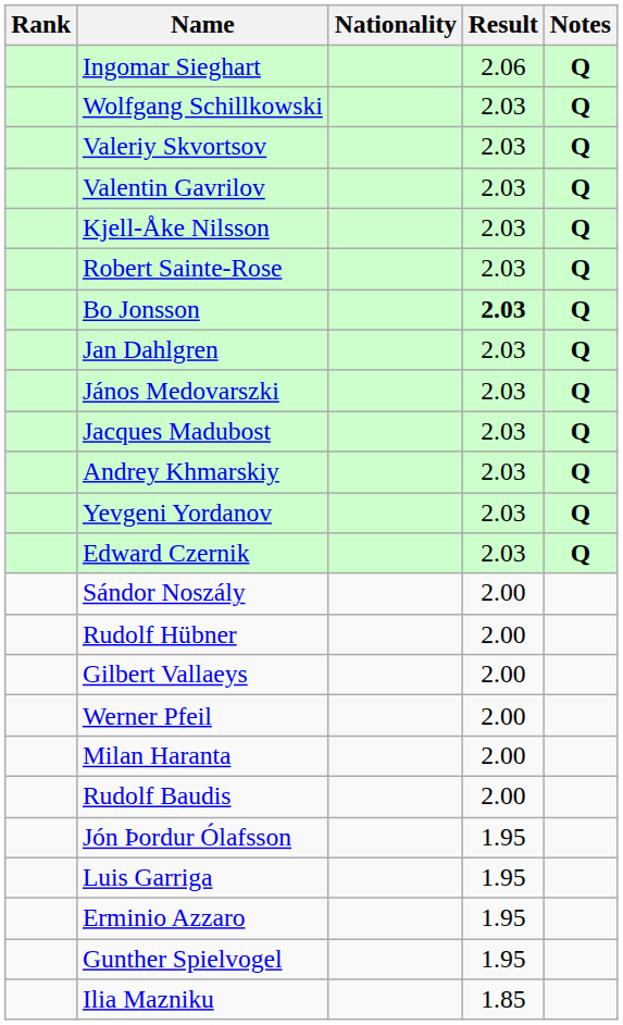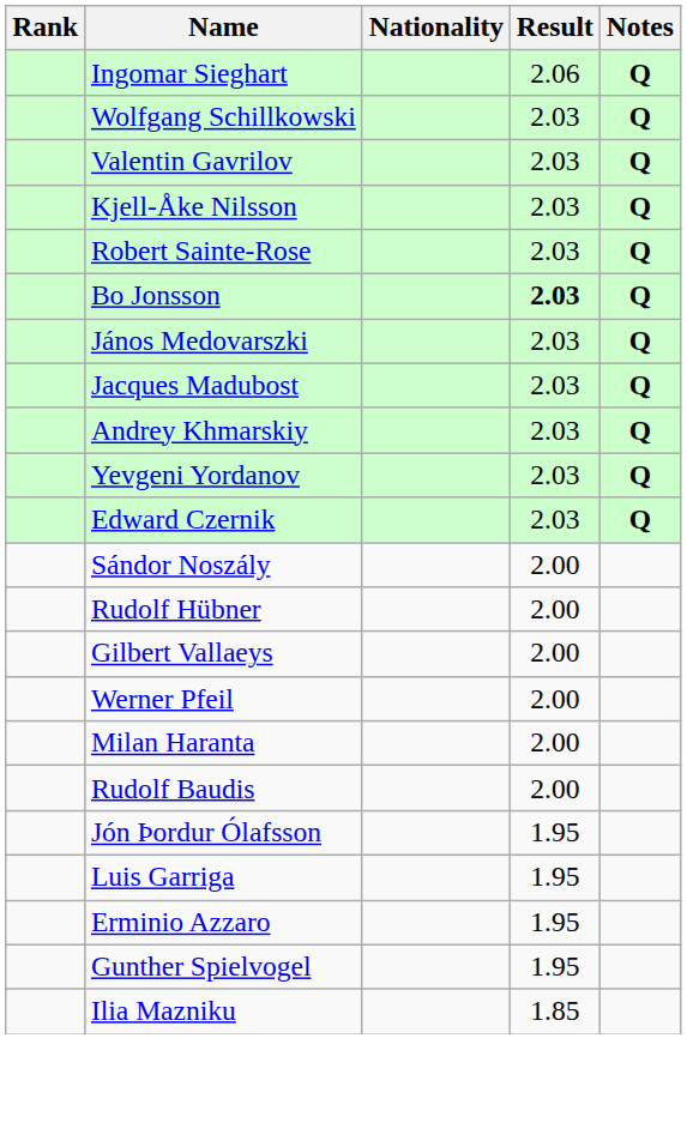- row: Valeriy Skvortsov | 2.03 | Q
- row: Jan Dahlgren | 2.03 | Q
